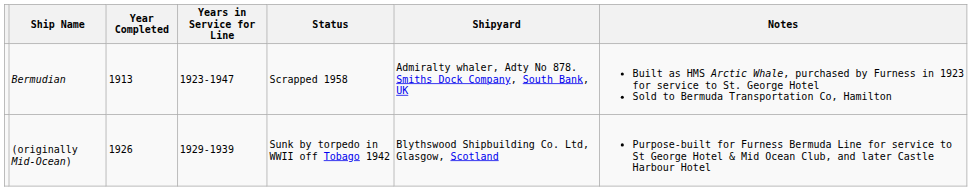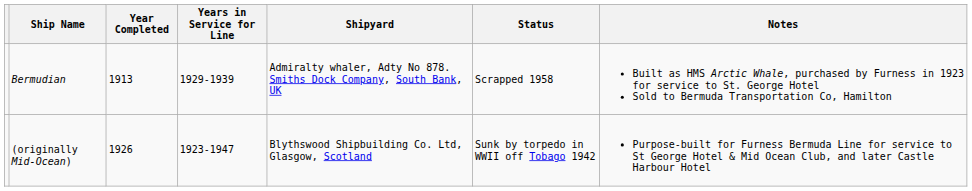columns swapped: Shipyard <-> Status
Bermudian | Years in Service for Line: 1923-1947 -> 1929-1939
(originally Mid-Ocean) | Years in Service for Line: 1929-1939 -> 1923-1947
